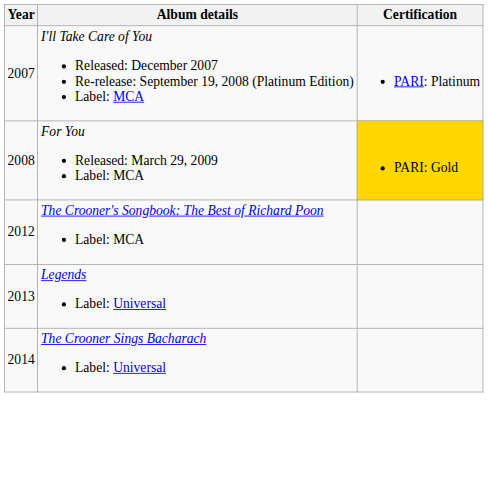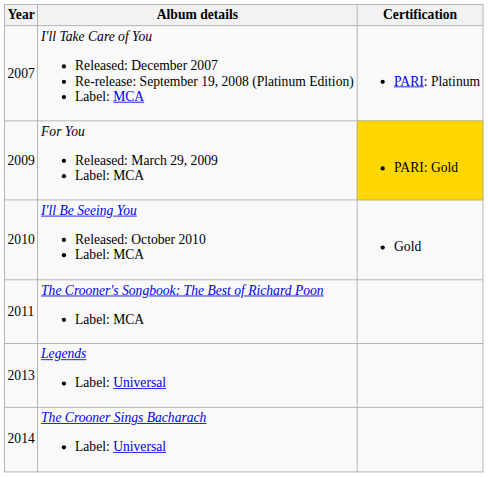For You Released: March 29, 2009 Label: MCA | Year: 2008 -> 2009
+ row: 2010 | I'll Be Seeing You Released: October 2010 Label: MCA | Gold
The Crooner's Songbook: The Best of Richard Poon Label: MCA | Year: 2012 -> 2011
